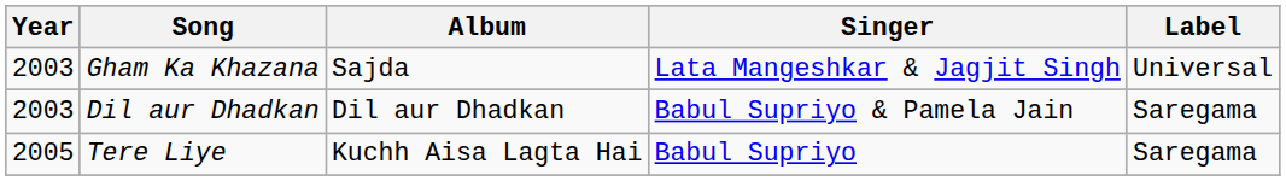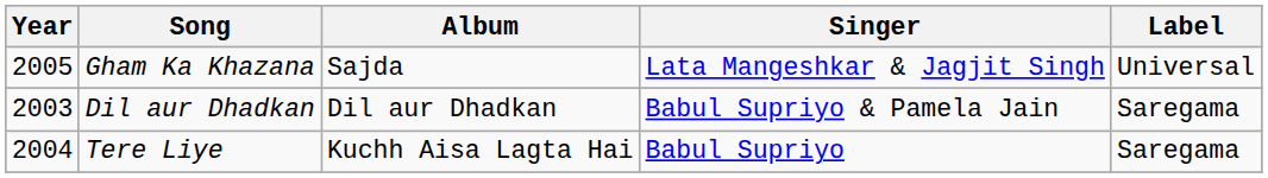Gham Ka Khazana | Year: 2003 -> 2005
Tere Liye | Year: 2005 -> 2004
